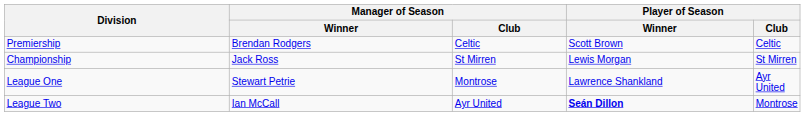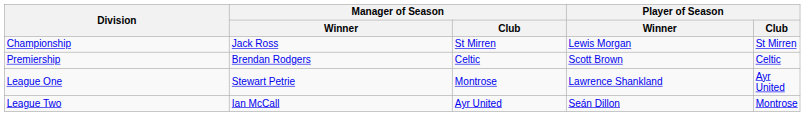rows swapped: Premiership <-> Championship
League Two | Player of Season / Winner: bold -> normal
